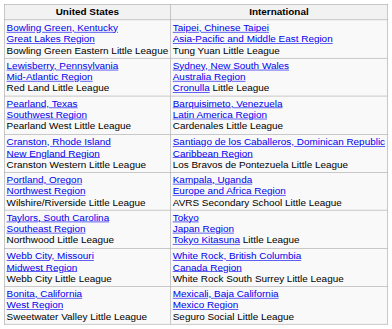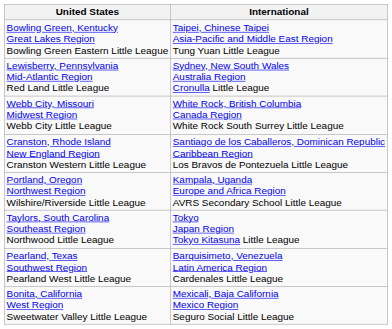rows swapped: Webb City, Missouri Midwest Region Webb City Little League <-> Pearland, Texas Southwest Region Pearland West Little League
